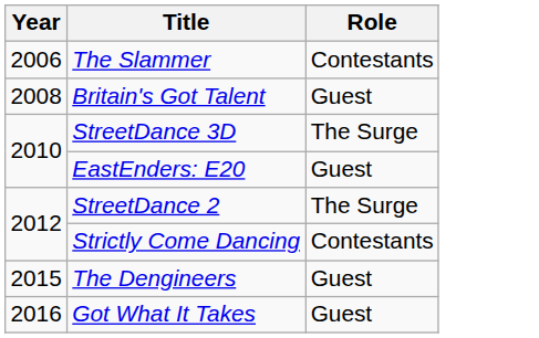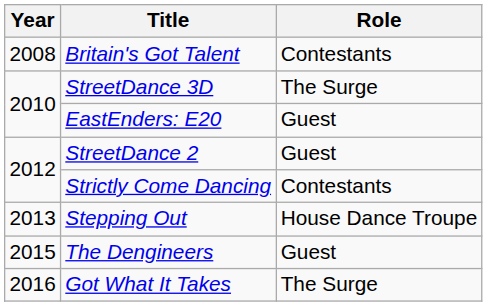- row: 2006 | The Slammer | Contestants
Britain's Got Talent | Role: Guest -> Contestants
StreetDance 2 | Role: The Surge -> Guest
+ row: 2013 | Stepping Out | House Dance Troupe
Got What It Takes | Role: Guest -> The Surge
